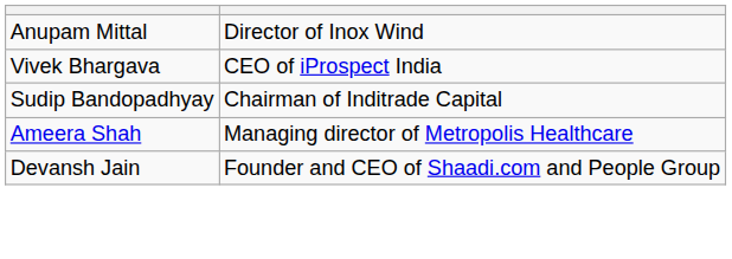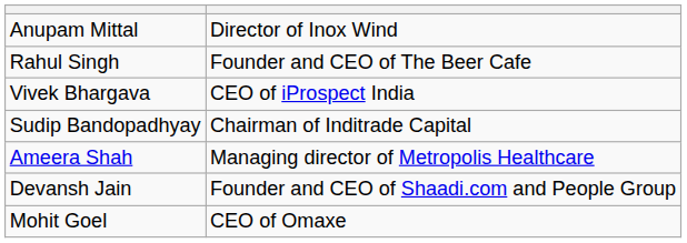+ row: Rahul Singh | Founder and CEO of The Beer Cafe
+ row: Mohit Goel | CEO of Omaxe
